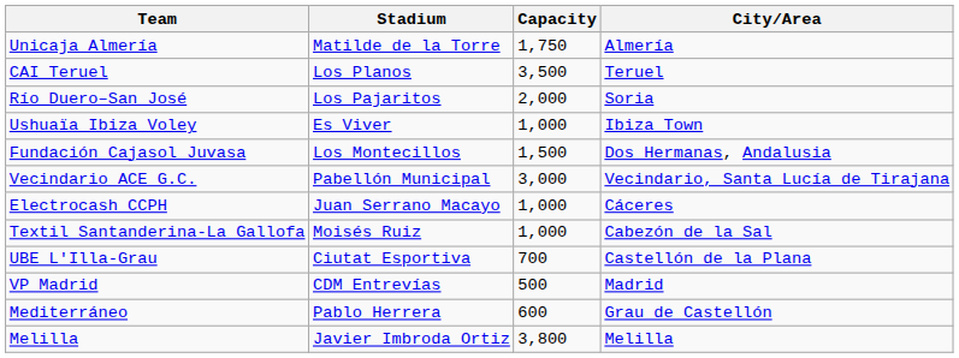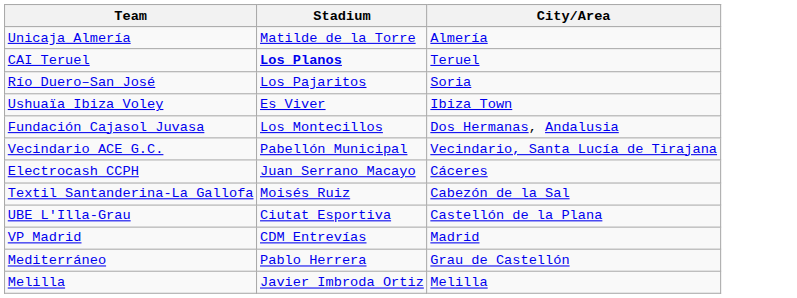- column: Capacity | 1,750 | 3,500 | 2,000 | 1,000 | 1,500 | 3,000 | 1,000 | 1,000 | 700 | 500 | 600 | 3,800
CAI Teruel | Stadium: normal -> bold
